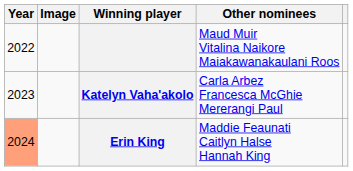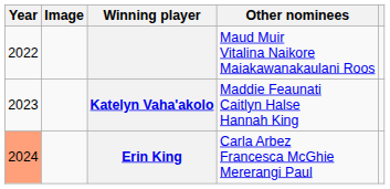Katelyn Vaha'akolo | Other nominees: Carla Arbez Francesca McGhie Mererangi Paul -> Maddie Feaunati Caitlyn Halse Hannah King
Erin King | Other nominees: Maddie Feaunati Caitlyn Halse Hannah King -> Carla Arbez Francesca McGhie Mererangi Paul
